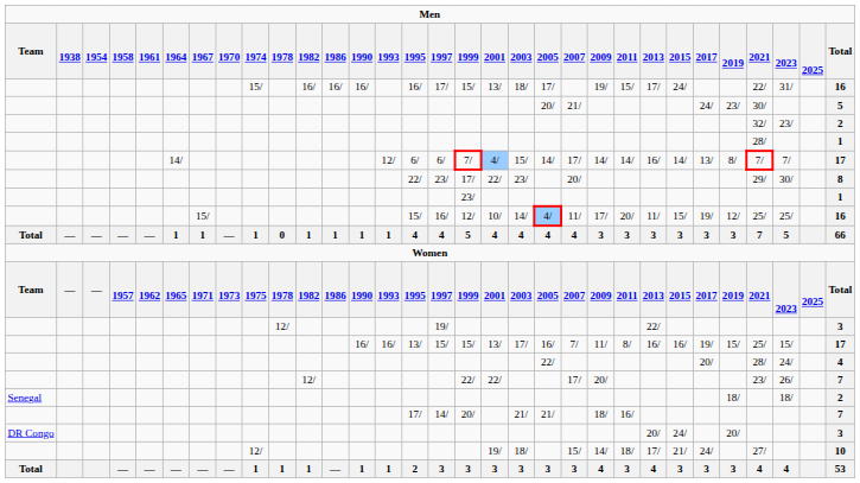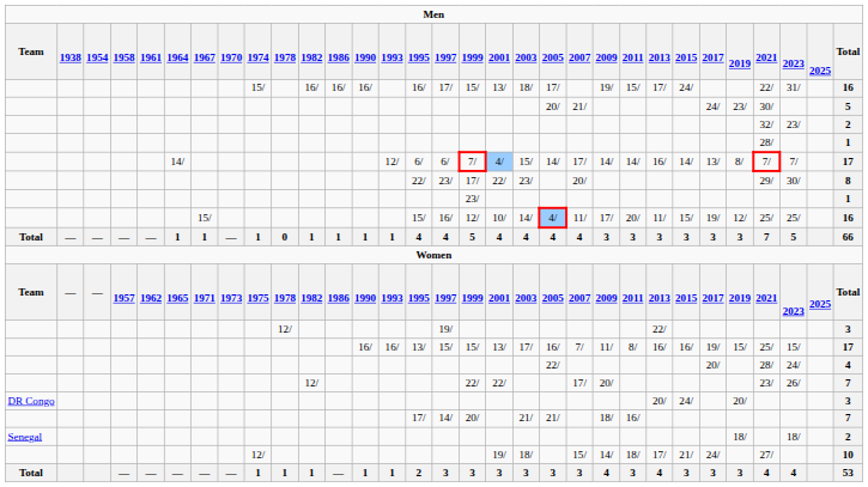rows swapped: DR Congo <-> Senegal
